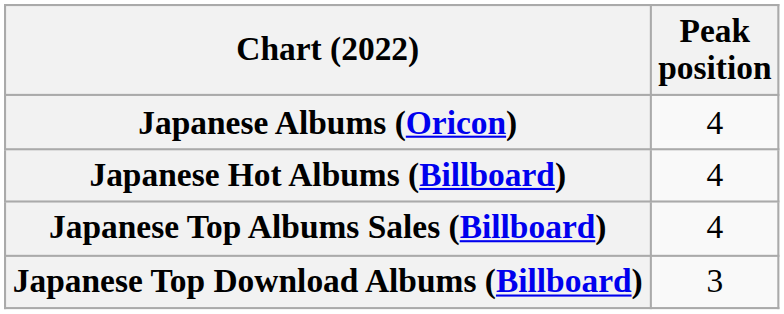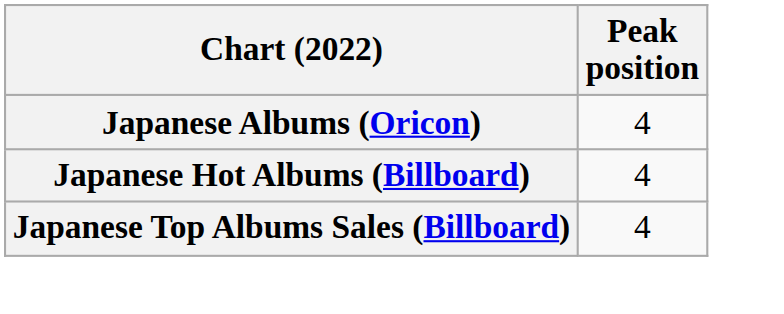- row: Japanese Top Download Albums (Billboard) | 3
